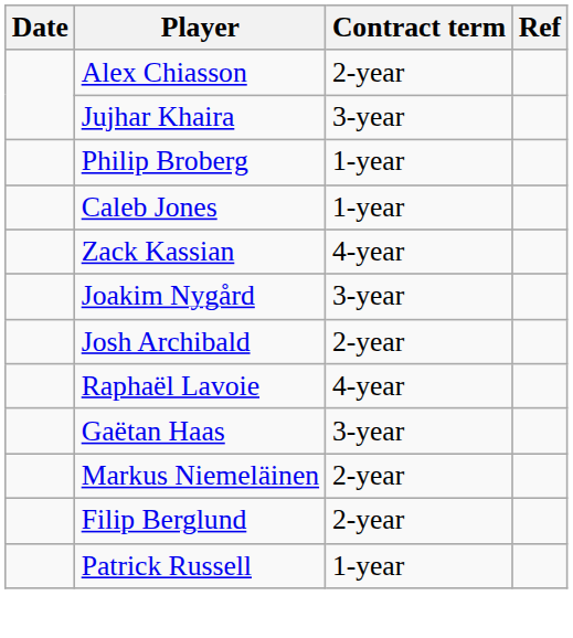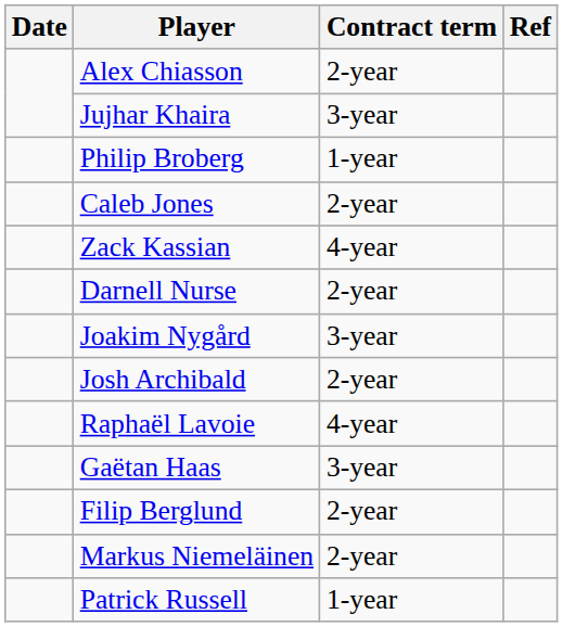Caleb Jones | Contract term: 1-year -> 2-year
+ row: Darnell Nurse | 2-year
rows swapped: Markus Niemeläinen <-> Filip Berglund
